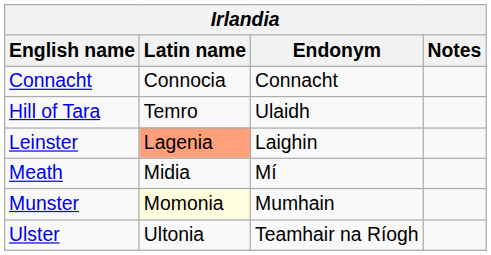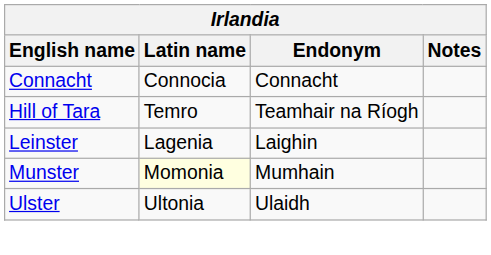Hill of Tara | Endonym: Ulaidh -> Teamhair na Ríogh
Leinster | Latin name: lightsalmon background -> no background
- row: Meath | Midia | Mí
Ulster | Endonym: Teamhair na Ríogh -> Ulaidh
